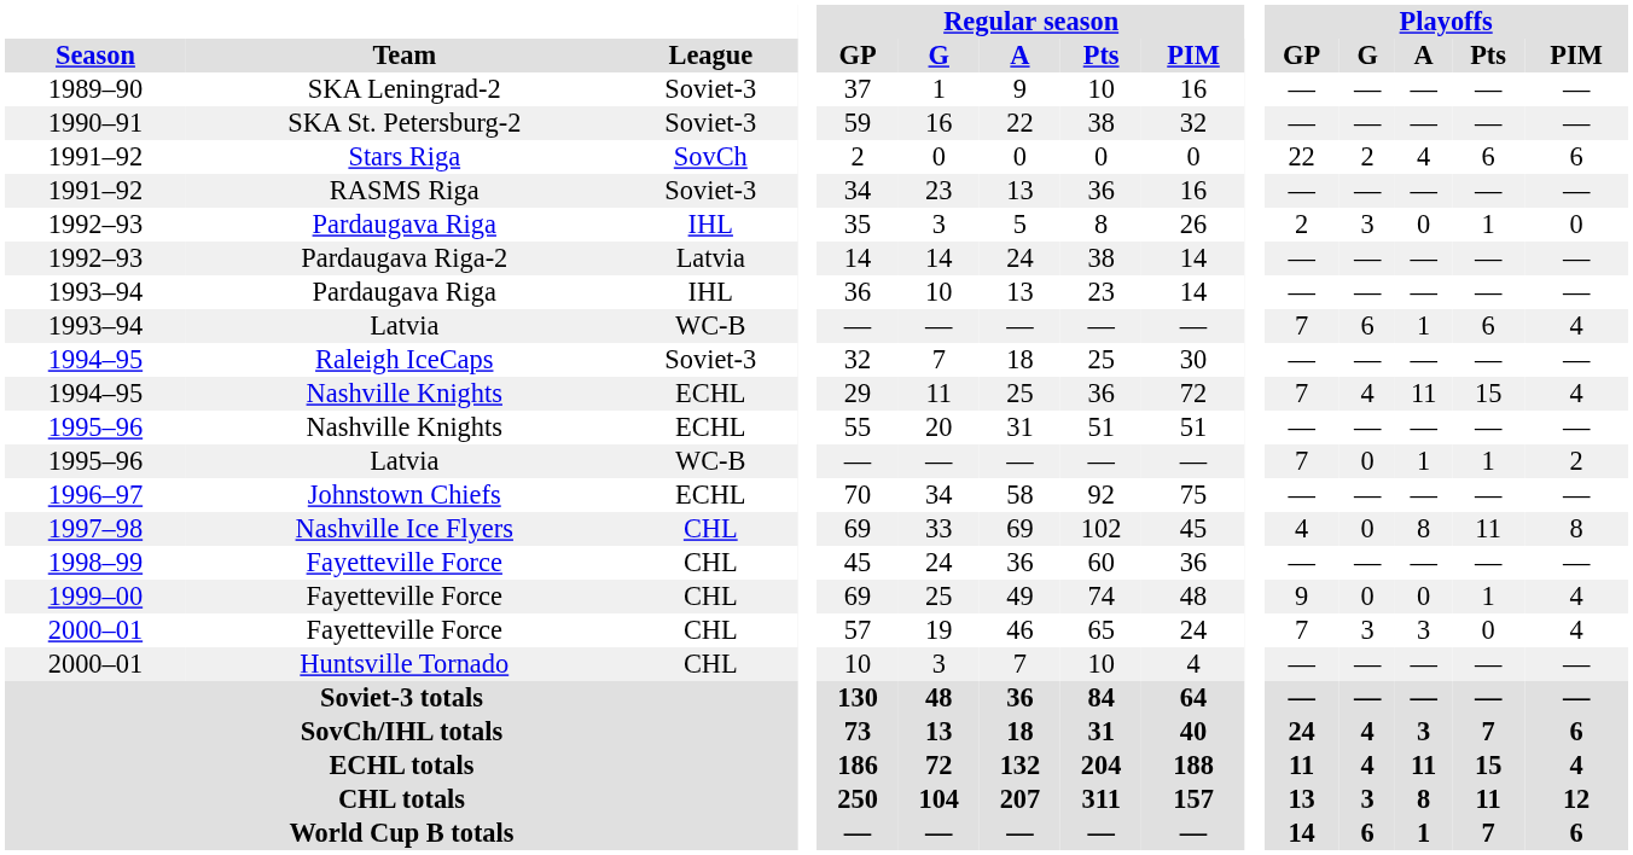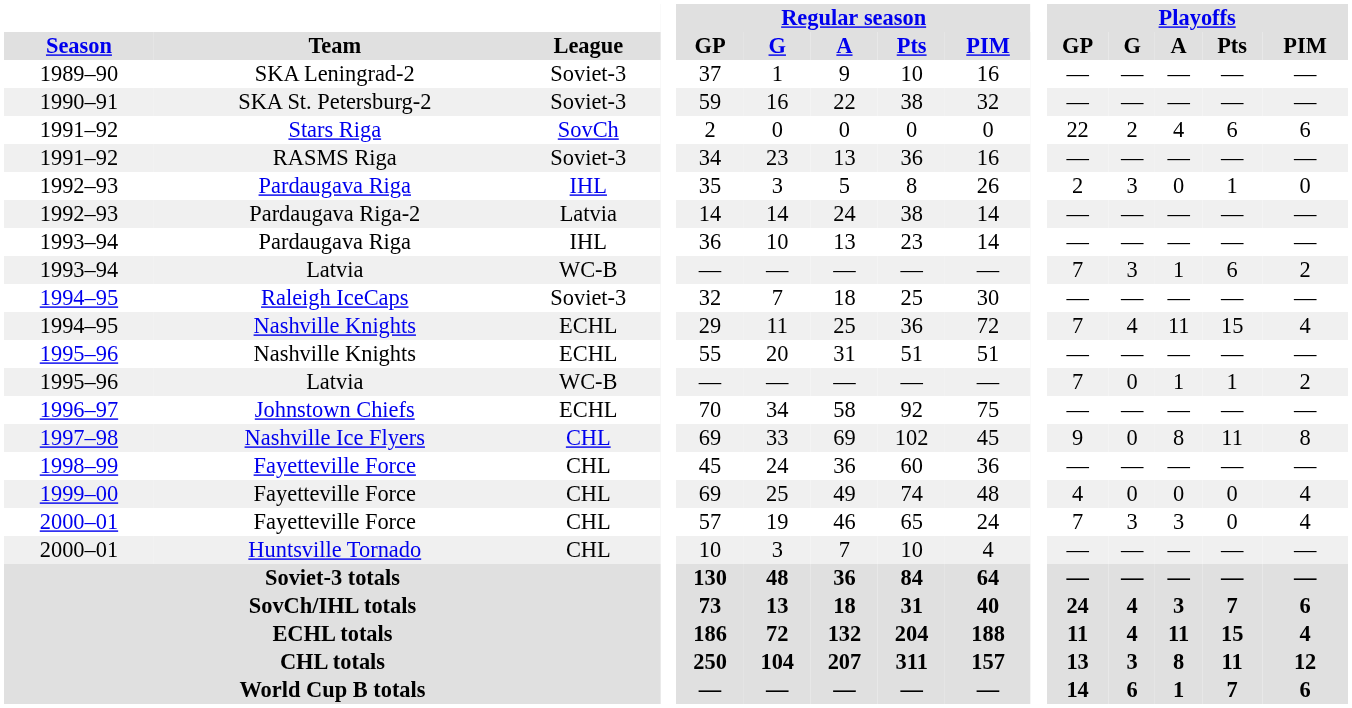1993–94 / Latvia | Playoffs / G: 6 -> 3
1993–94 / Latvia | Playoffs / PIM: 4 -> 2
Nashville Ice Flyers | Playoffs / GP: 4 -> 9
1999–00 / Fayetteville Force | Playoffs / GP: 9 -> 4
1999–00 / Fayetteville Force | Playoffs / Pts: 1 -> 0
